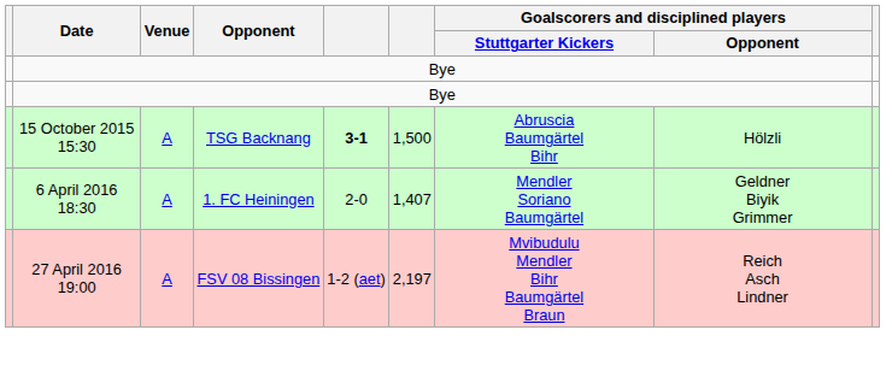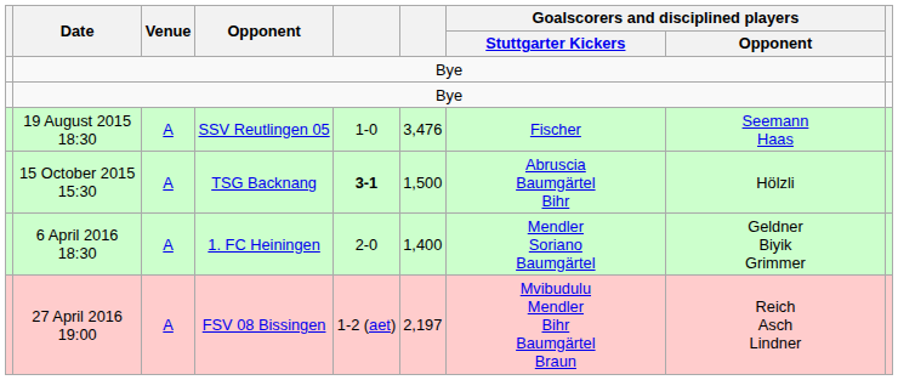+ row: 19 August 2015 18:30 | A | SSV Reutlingen 05 | 1-0 | 3,476 | Fischer | Seemann Haas
6 April 2016 18:30 | column 6: 1,407 -> 1,400
